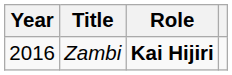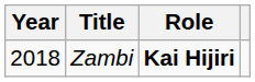Zambi | Year: 2016 -> 2018
